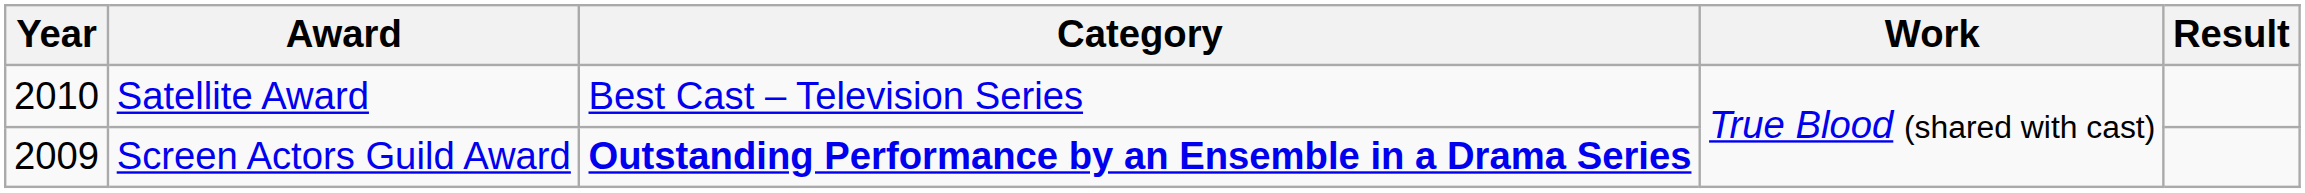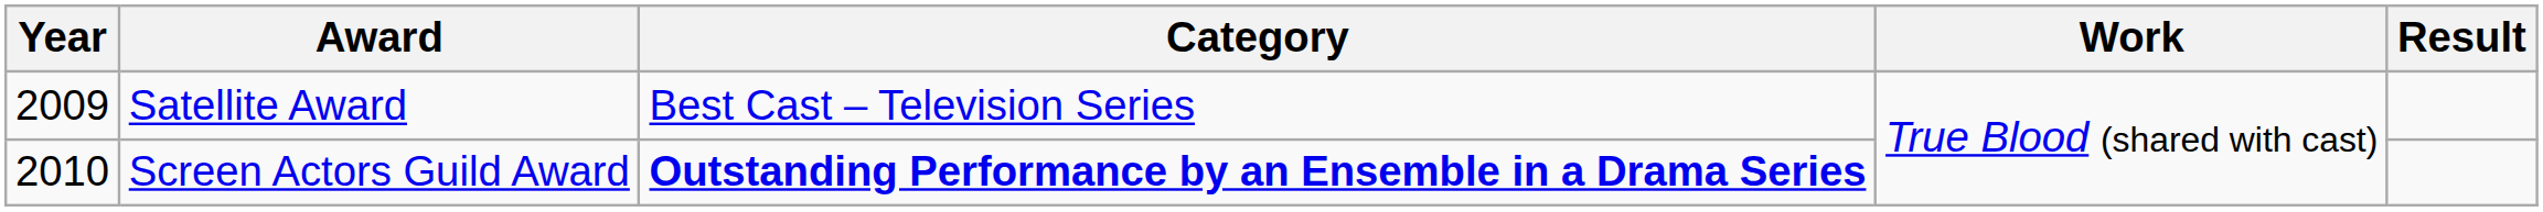Satellite Award | Year: 2010 -> 2009
Screen Actors Guild Award | Year: 2009 -> 2010
